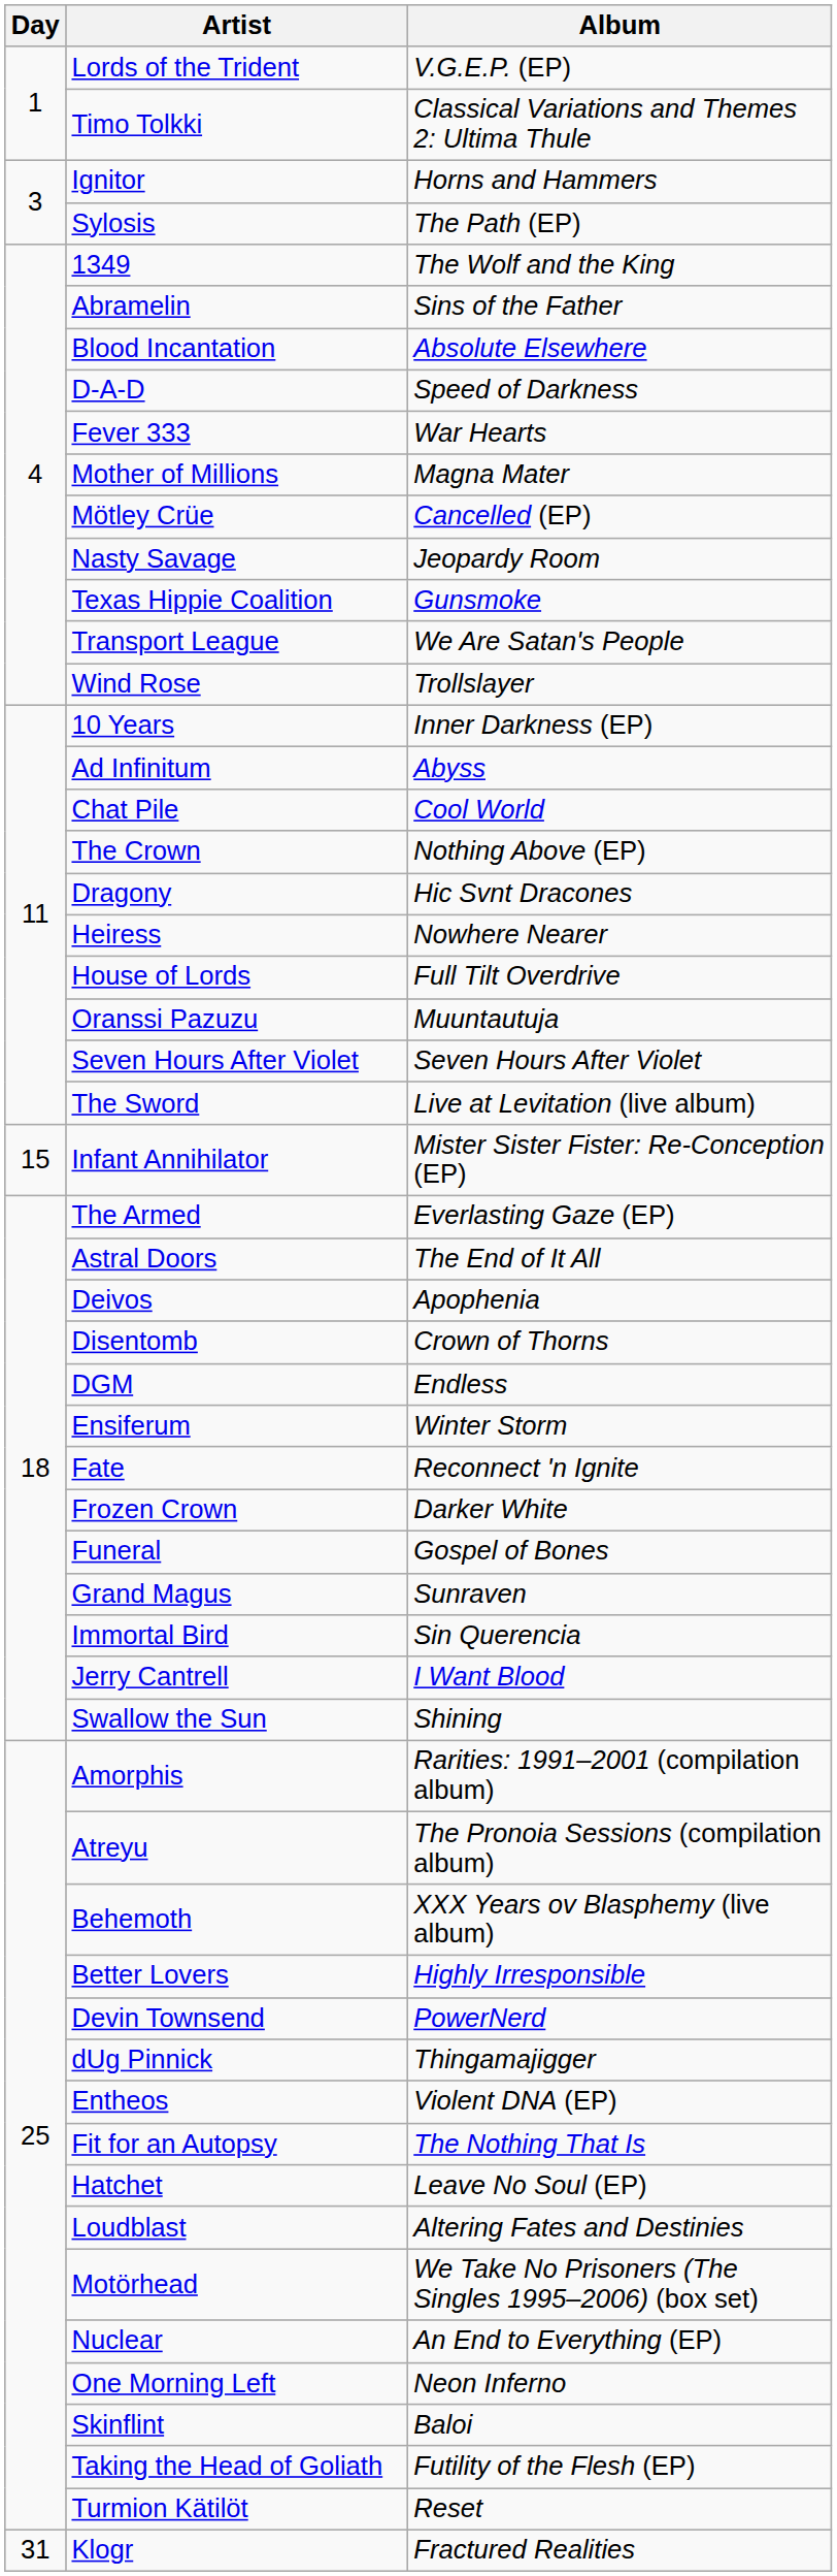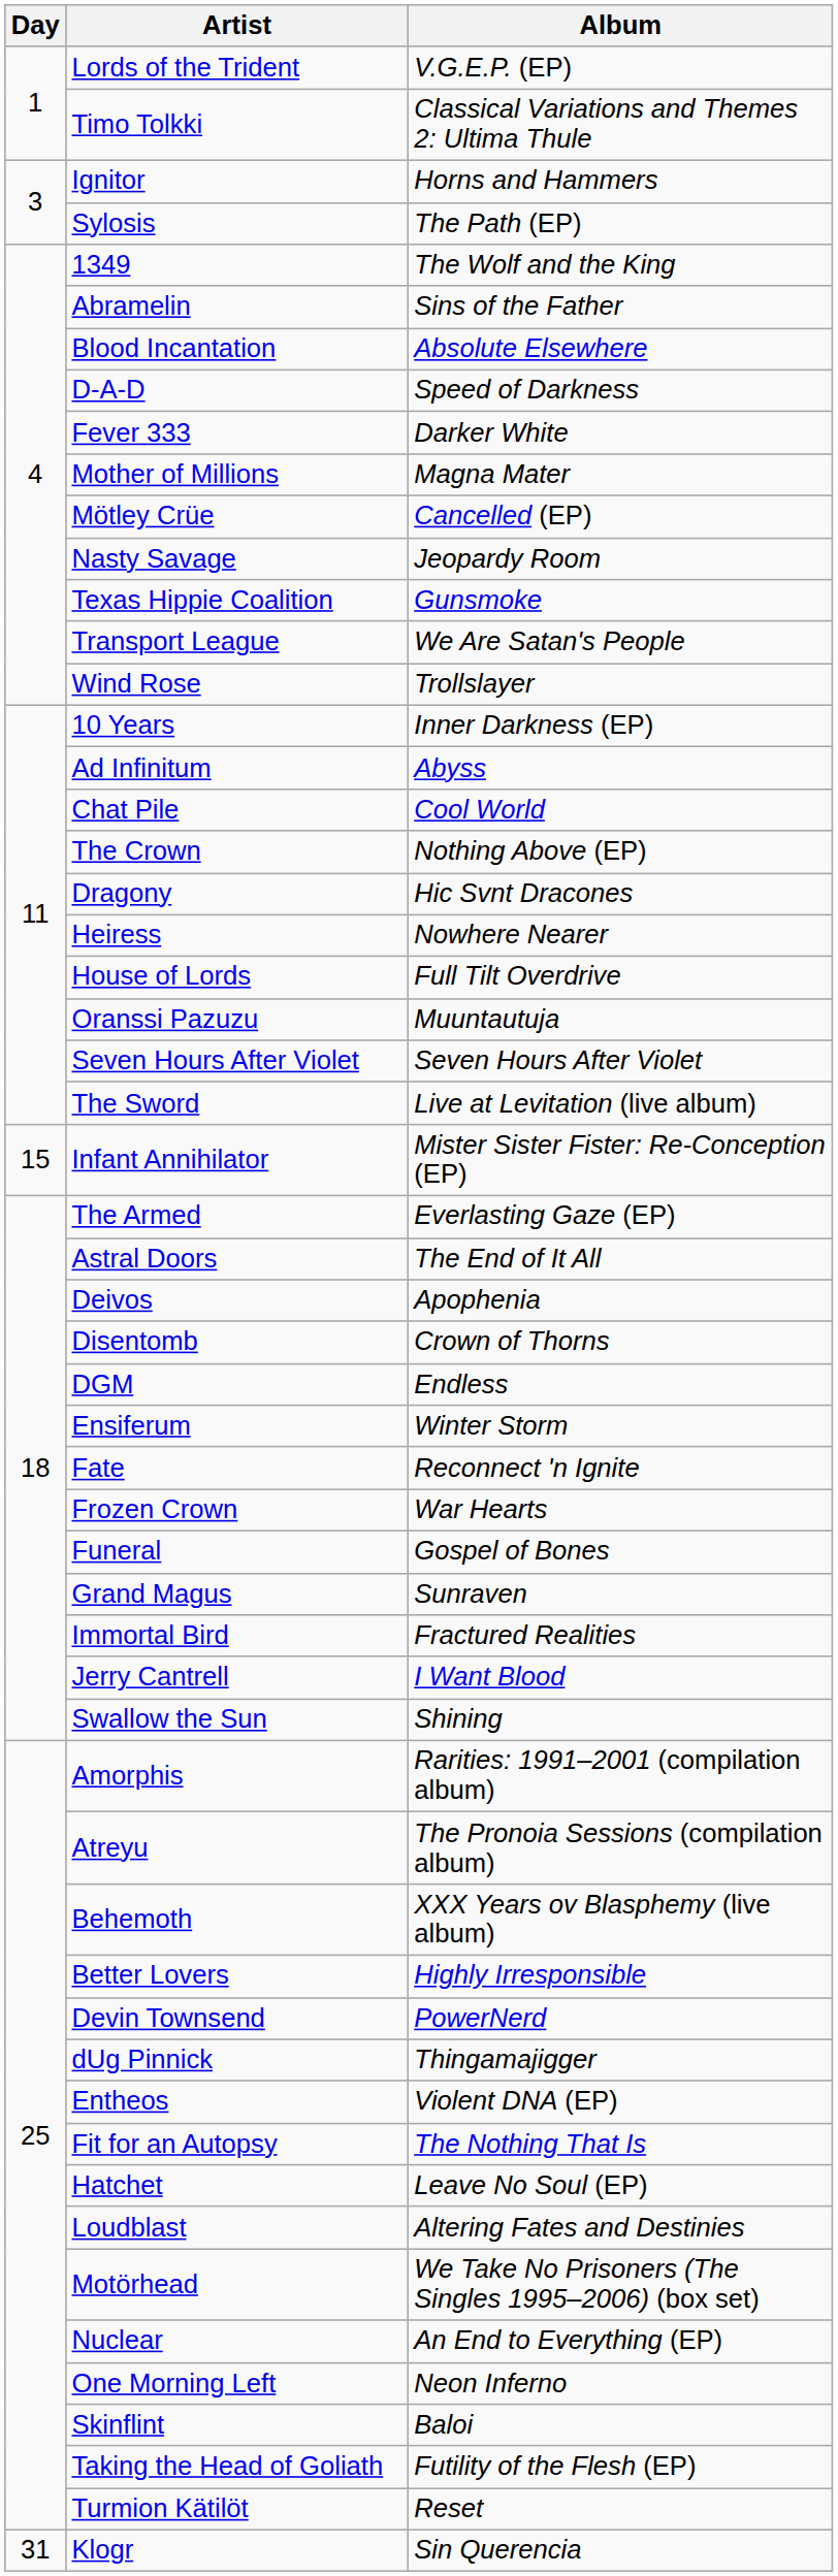Fever 333 | Album: War Hearts -> Darker White
Frozen Crown | Album: Darker White -> War Hearts
Immortal Bird | Album: Sin Querencia -> Fractured Realities
Klogr | Album: Fractured Realities -> Sin Querencia
